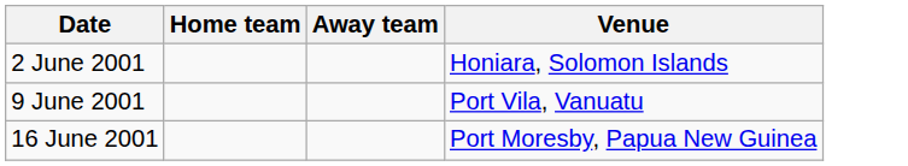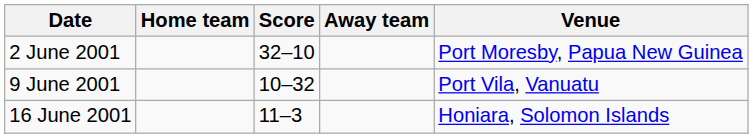+ column: Score | 32–10 | 10–32 | 11–3
2 June 2001 | Venue: Honiara, Solomon Islands -> Port Moresby, Papua New Guinea
16 June 2001 | Venue: Port Moresby, Papua New Guinea -> Honiara, Solomon Islands
